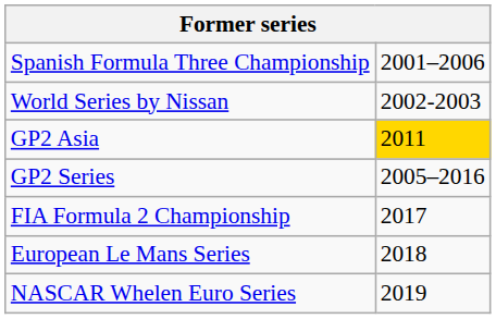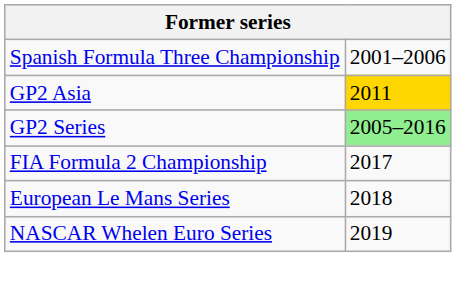- row: World Series by Nissan | 2002-2003
GP2 Series | column 2: no background -> lightgreen background
